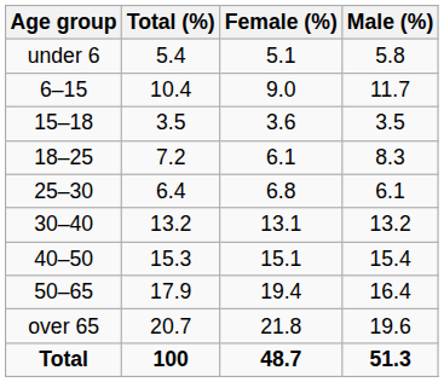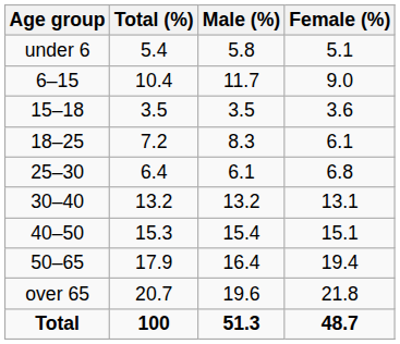columns swapped: Male (%) <-> Female (%)
